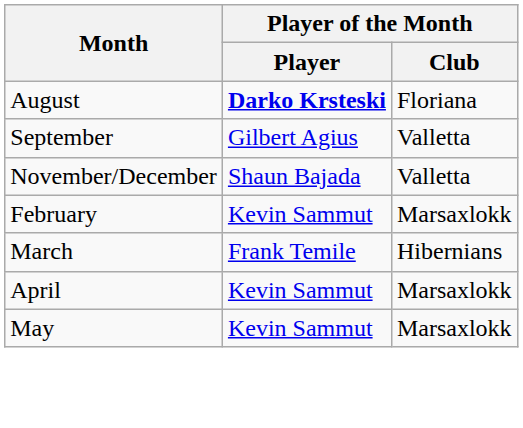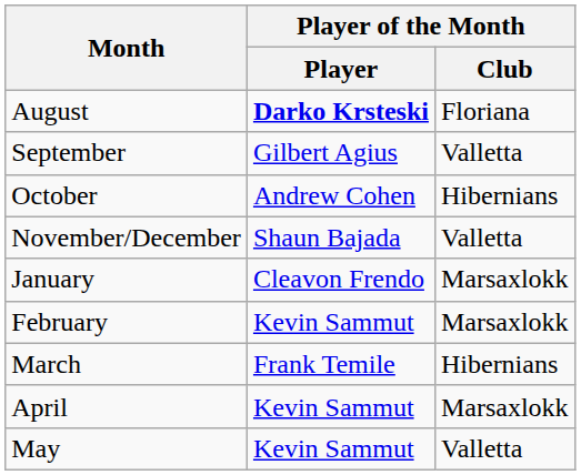+ row: October | Andrew Cohen | Hibernians
+ row: January | Cleavon Frendo | Marsaxlokk
May | Player of the Month / Club: Marsaxlokk -> Valletta
